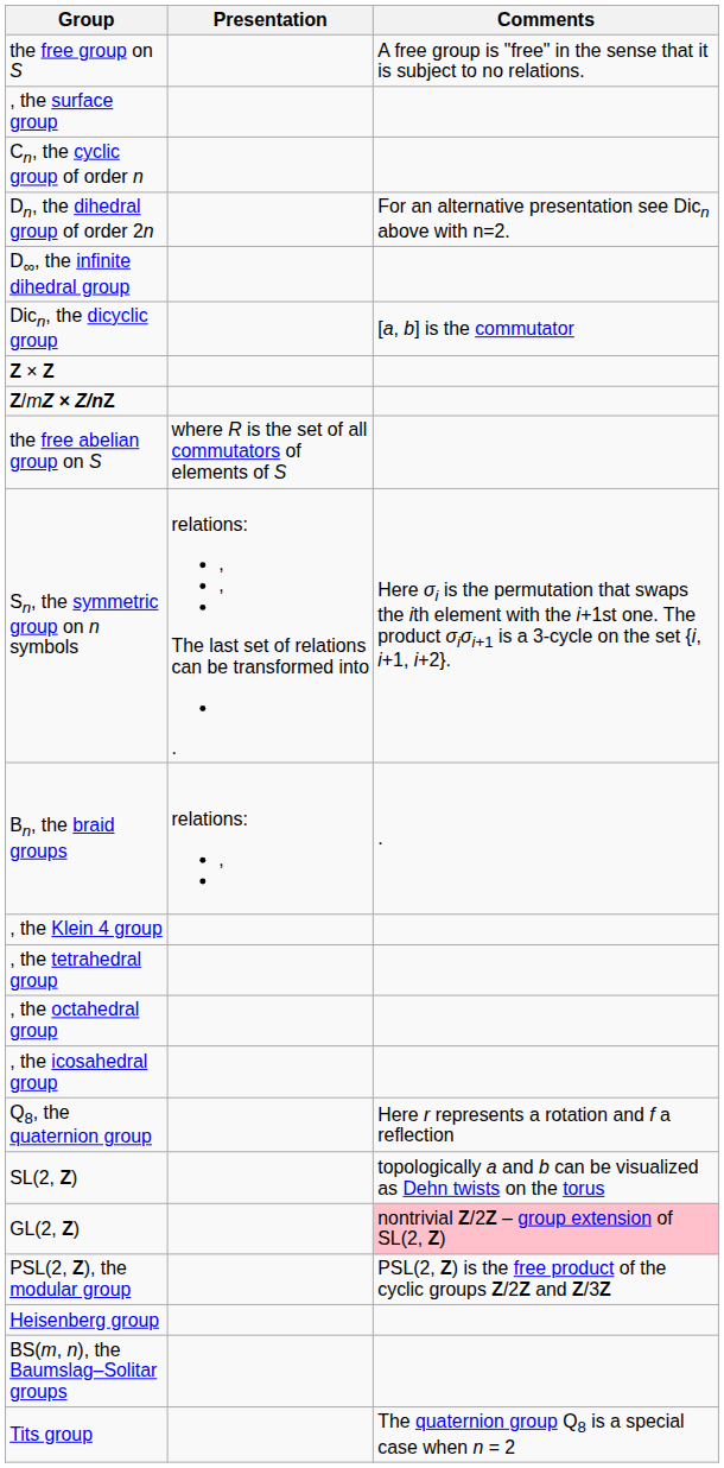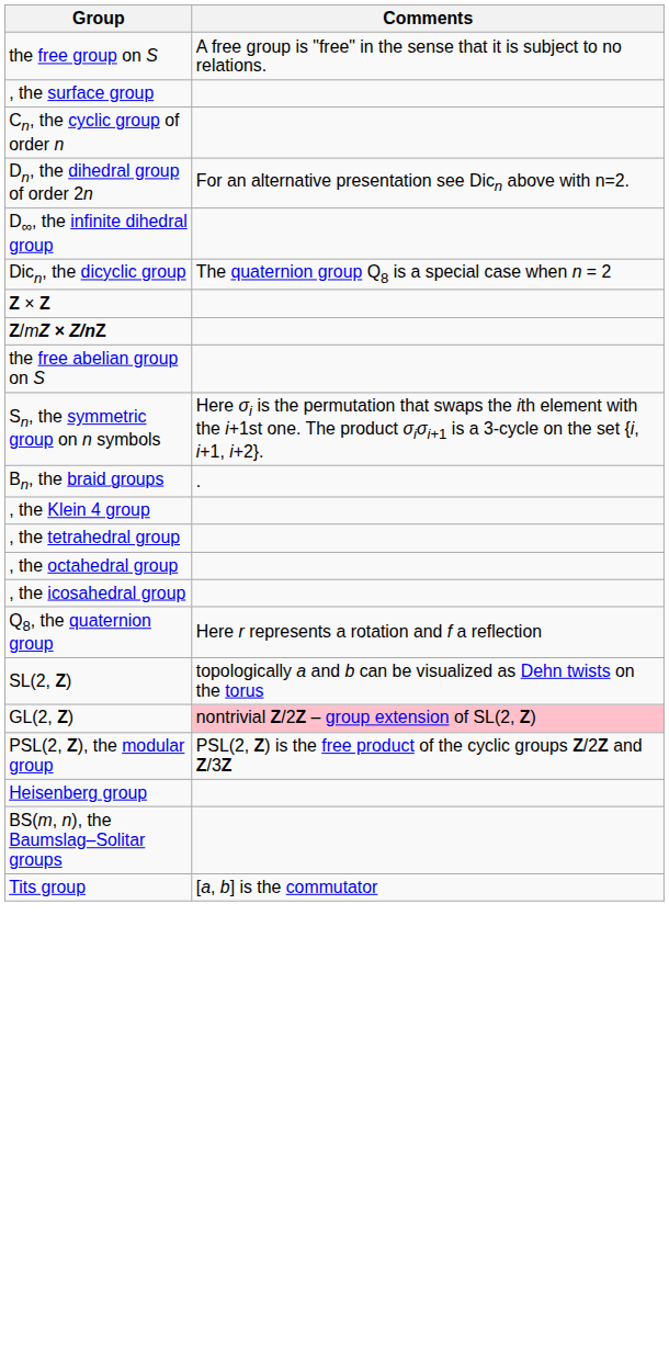- column: Presentation | where R is the set of all commutators of elements of S | relations: , , The last set of relations can be transformed into . | relations: ,
Dicn, the dicyclic group | Comments: [a, b] is the commutator -> The quaternion group Q8 is a special case when n = 2
Tits group | Comments: The quaternion group Q8 is a special case when n = 2 -> [a, b] is the commutator
